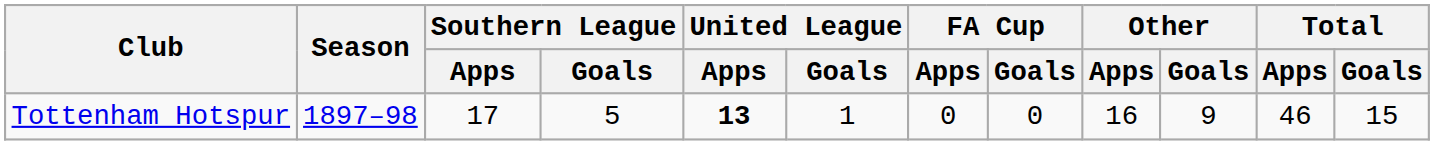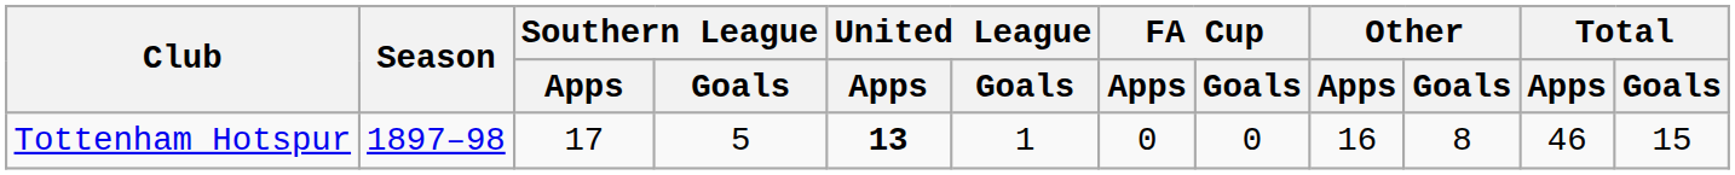Tottenham Hotspur | Other / Goals: 9 -> 8
